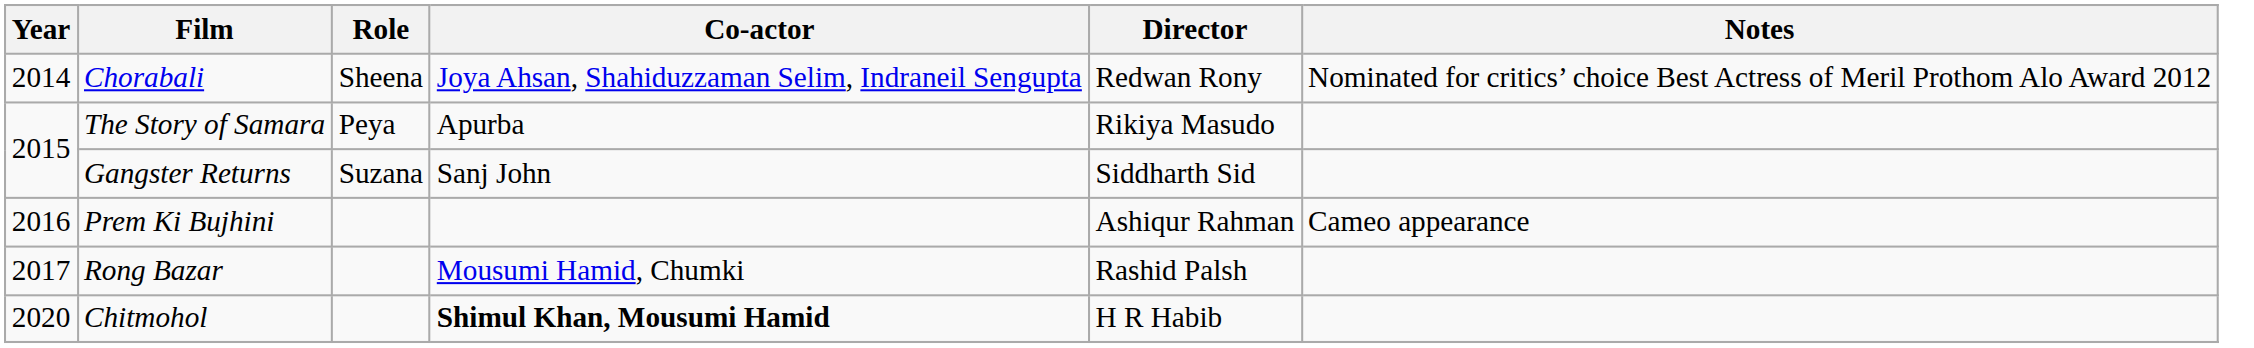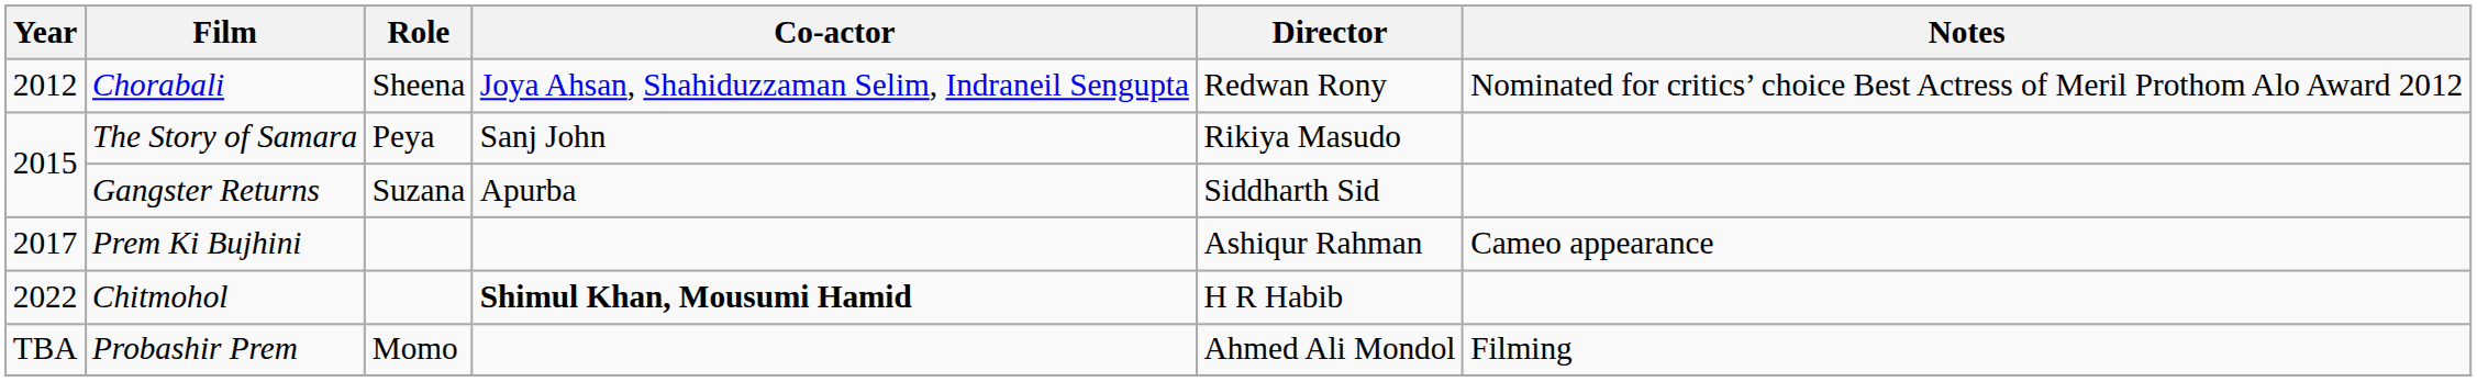Chorabali | Year: 2014 -> 2012
The Story of Samara | Co-actor: Apurba -> Sanj John
Gangster Returns | Co-actor: Sanj John -> Apurba
Prem Ki Bujhini | Year: 2016 -> 2017
- row: 2017 | Rong Bazar | Mousumi Hamid, Chumki | Rashid Palsh
Chitmohol | Year: 2020 -> 2022
+ row: TBA | Probashir Prem | Momo | Ahmed Ali Mondol | Filming
